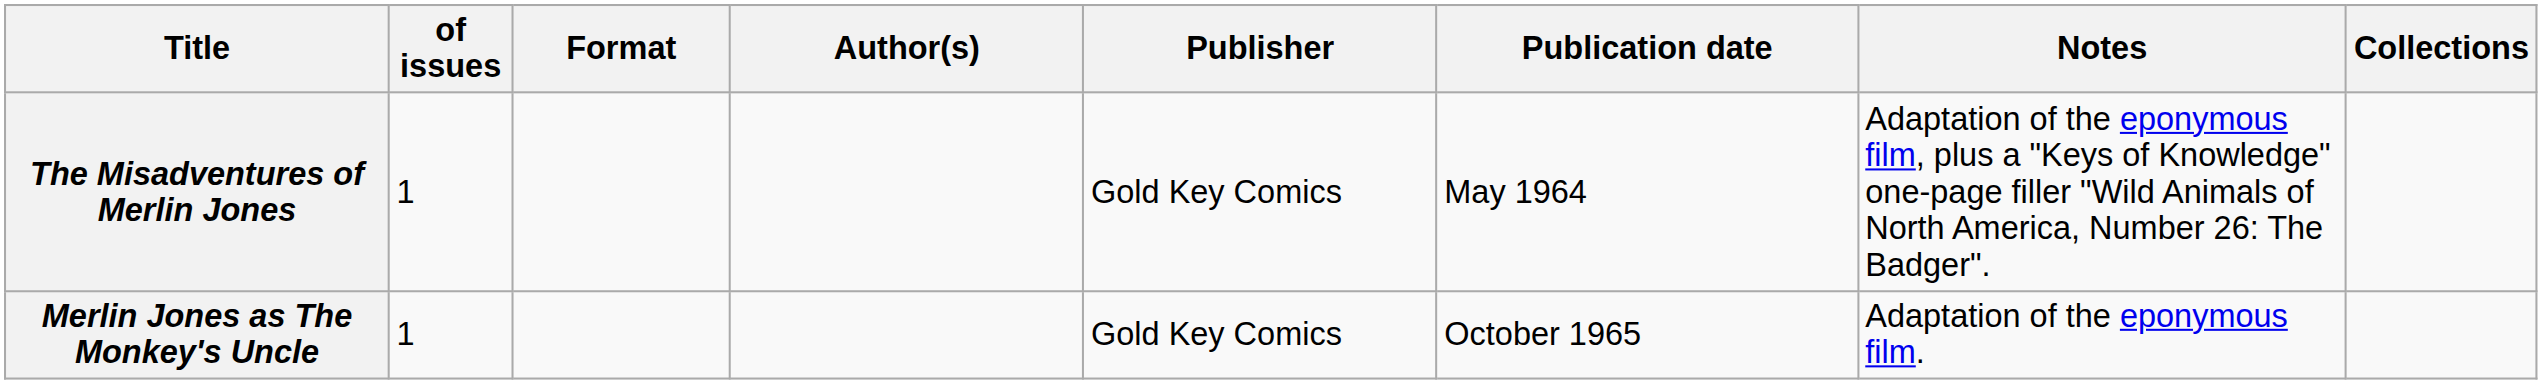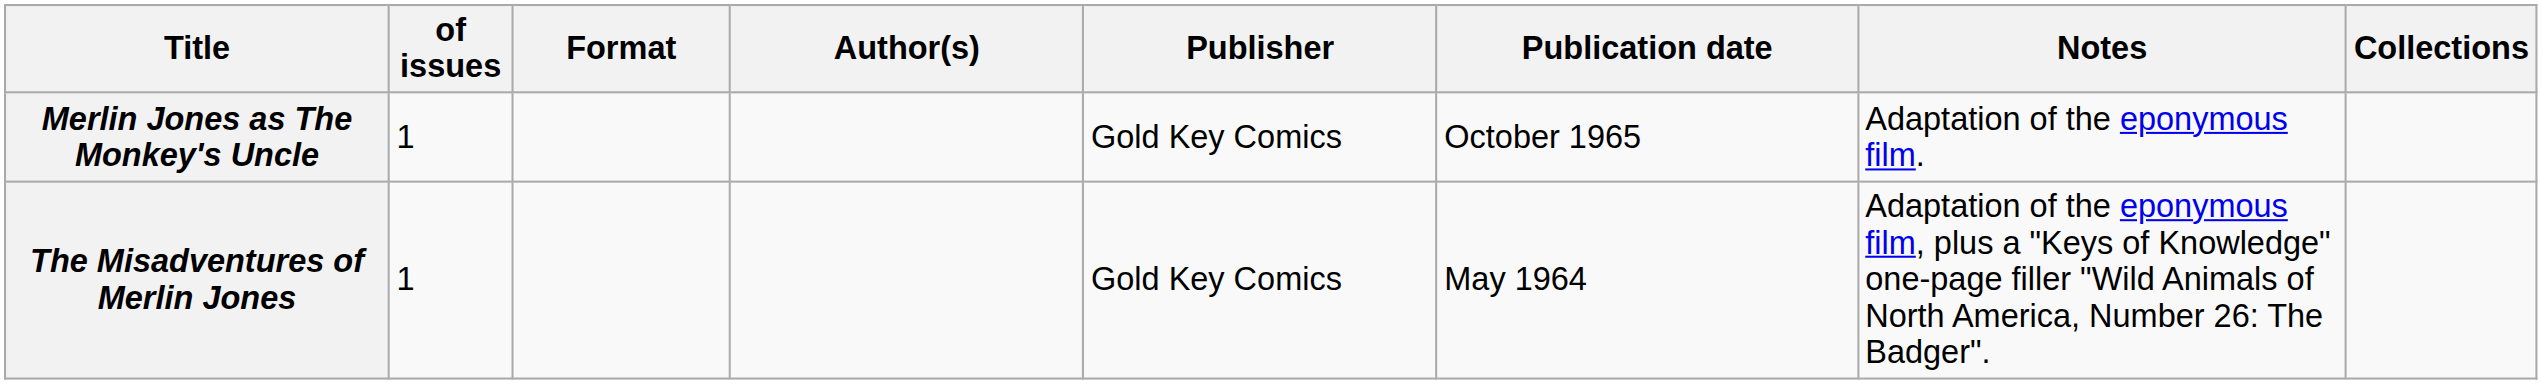rows swapped: The Misadventures of Merlin Jones <-> Merlin Jones as The Monkey's Uncle
